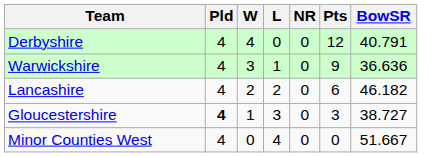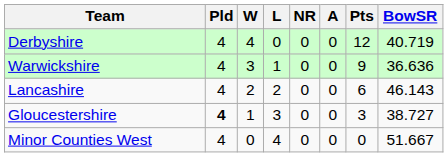+ column: A | 0 | 0 | 0 | 0 | 0
Derbyshire | BowSR: 40.791 -> 40.719
Lancashire | BowSR: 46.182 -> 46.143
